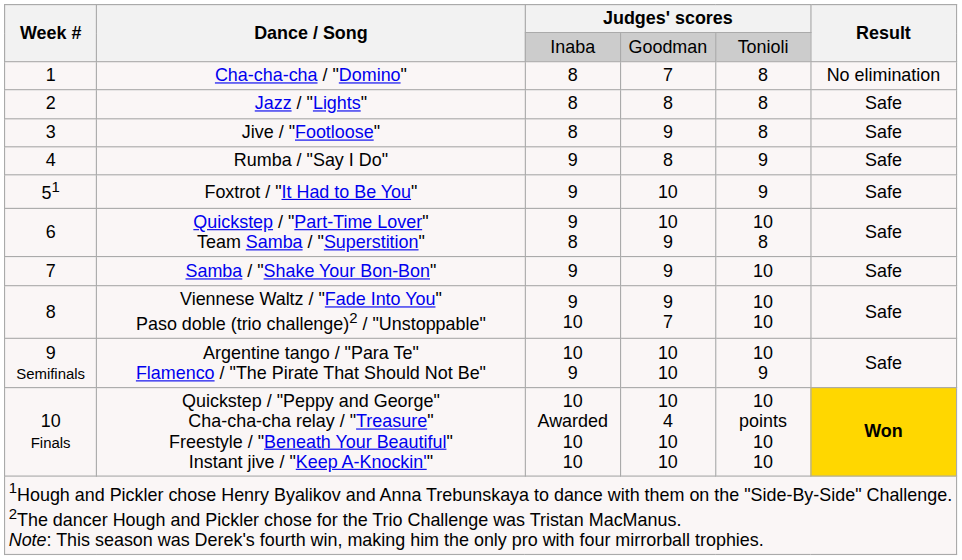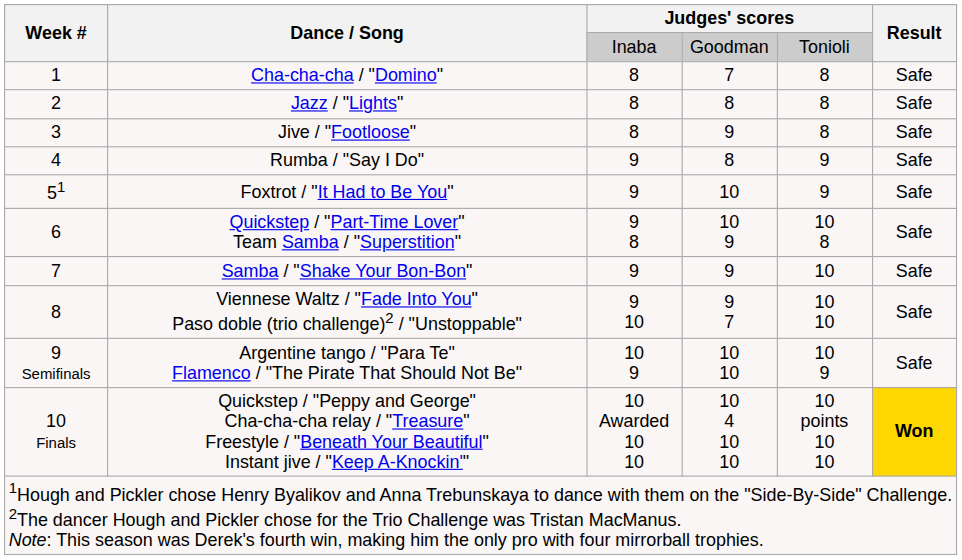Cha-cha-cha / "Domino" | Result: No elimination -> Safe
